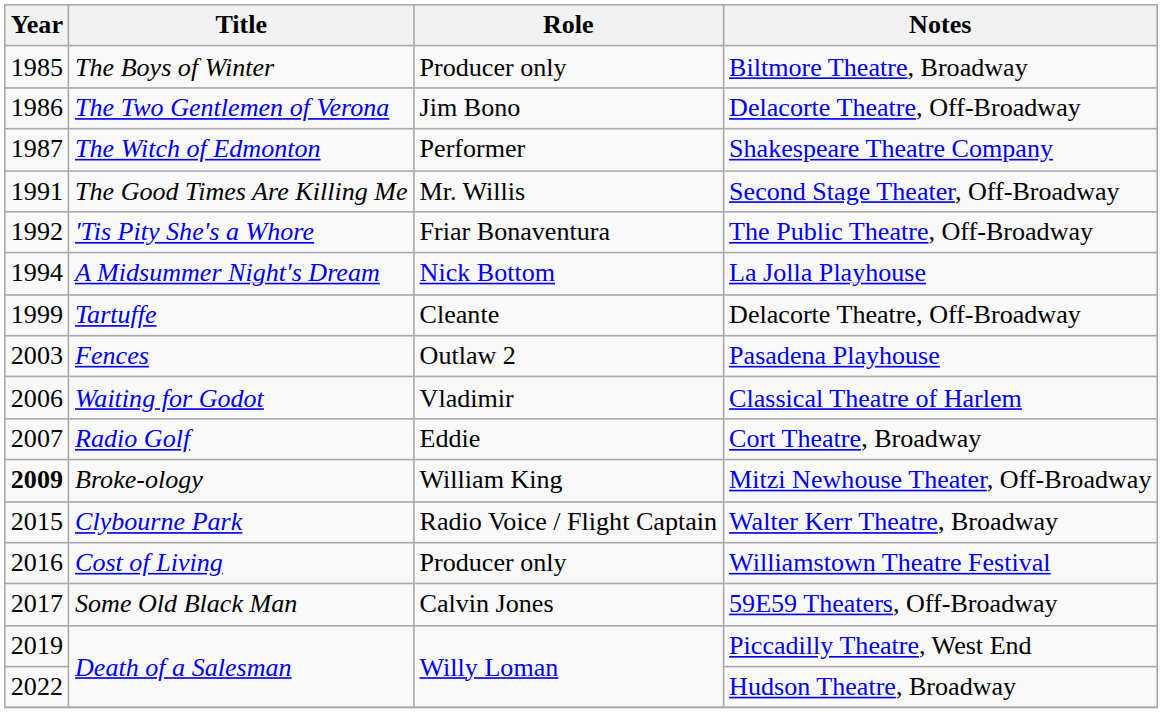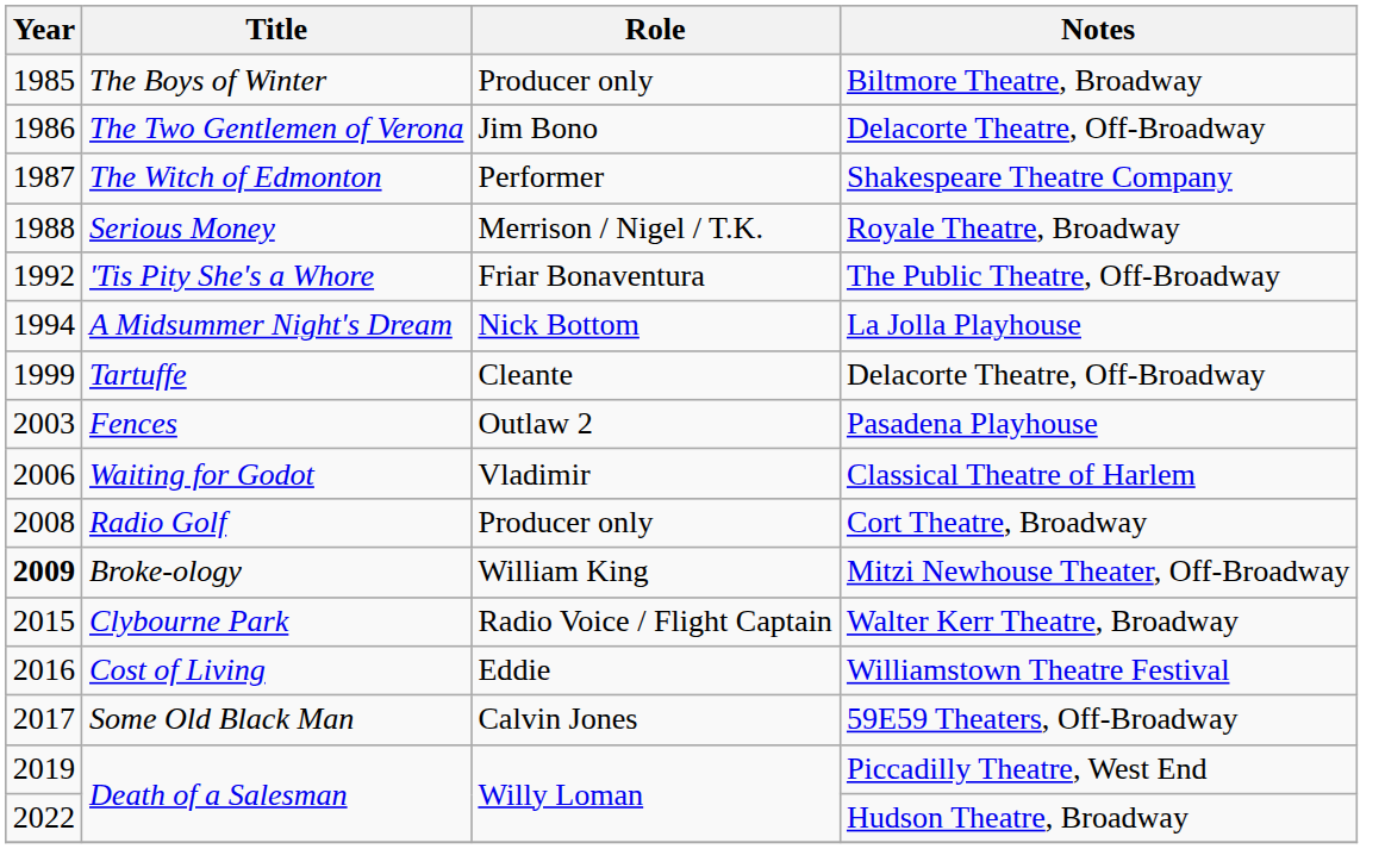+ row: 1988 | Serious Money | Merrison / Nigel / T.K. | Royale Theatre, Broadway
- row: 1991 | The Good Times Are Killing Me | Mr. Willis | Second Stage Theater, Off-Broadway
Radio Golf | Year: 2007 -> 2008
Radio Golf | Role: Eddie -> Producer only
Cost of Living | Role: Producer only -> Eddie
